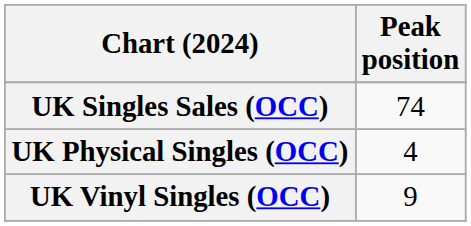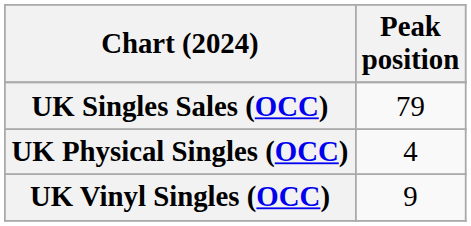UK Singles Sales (OCC) | Peak position: 74 -> 79
